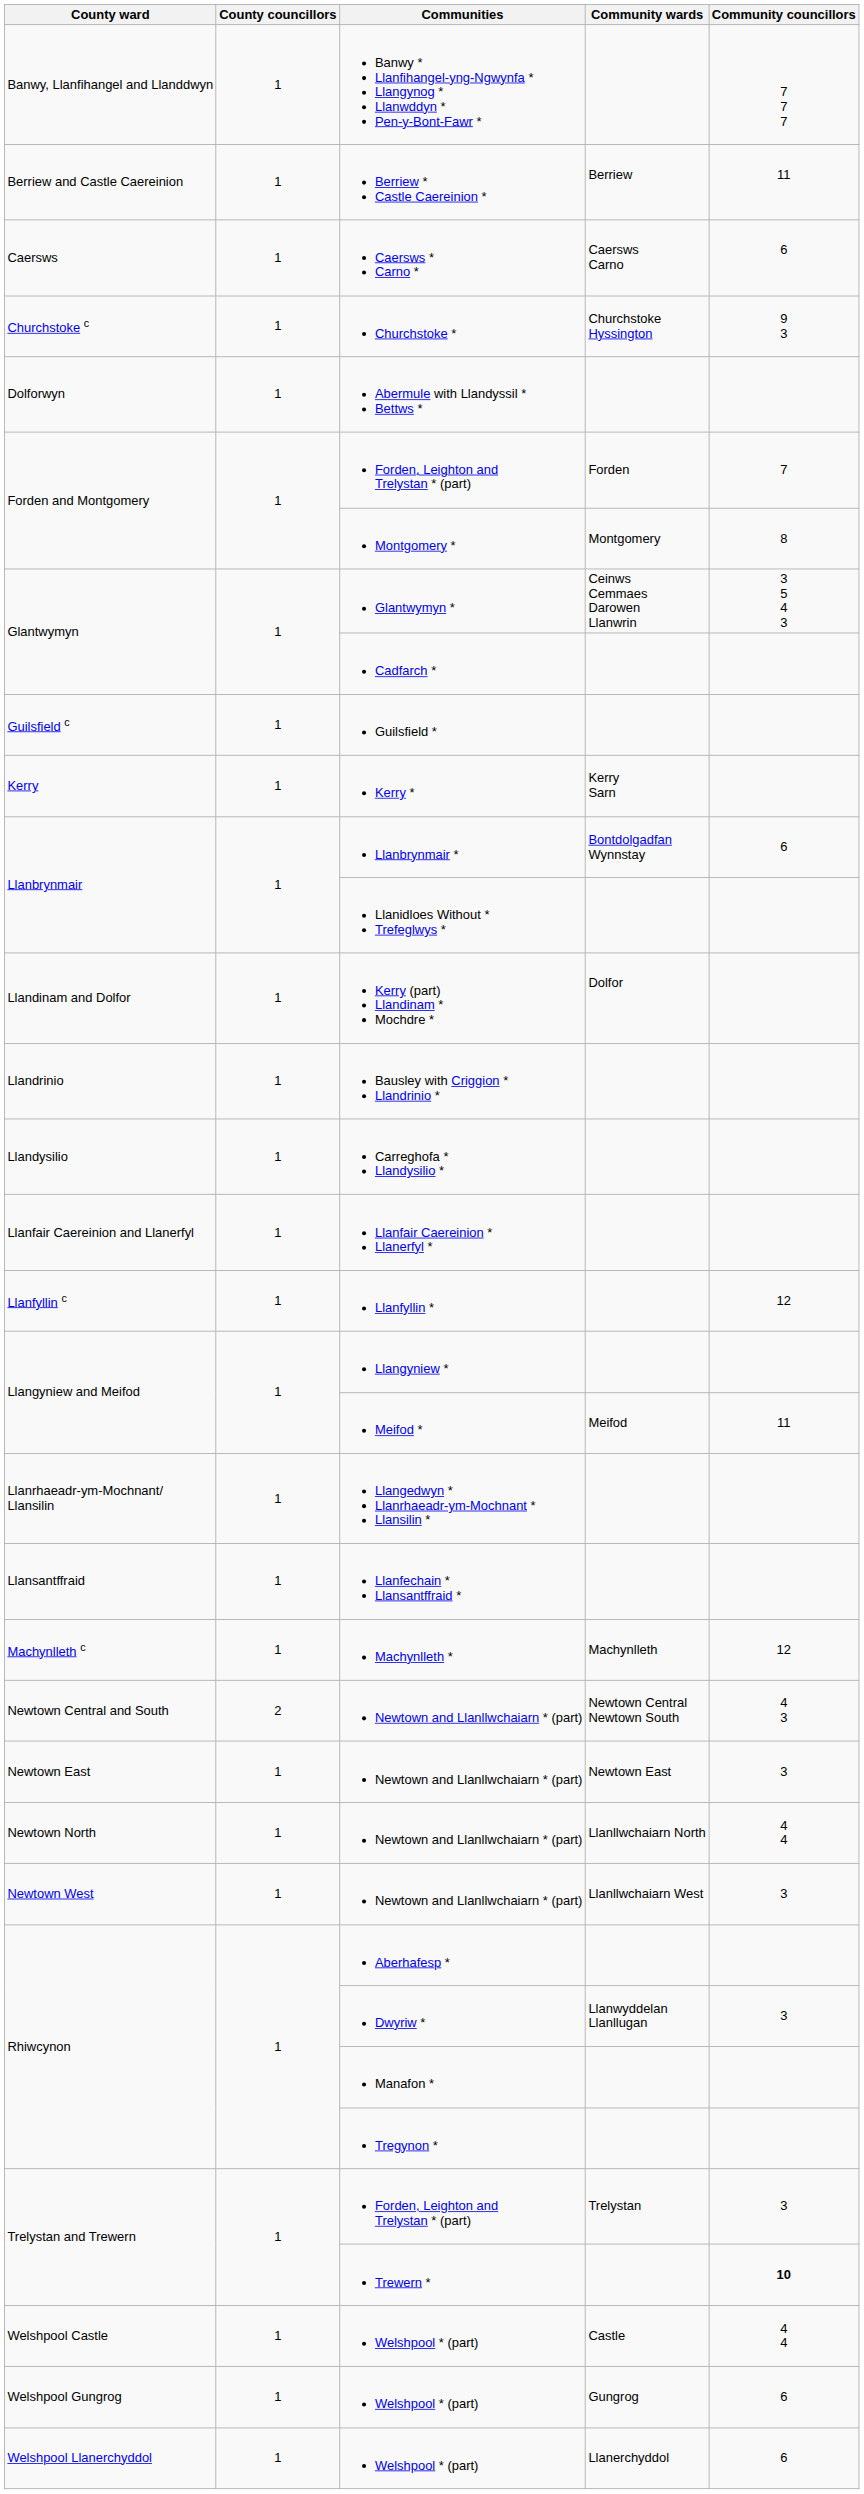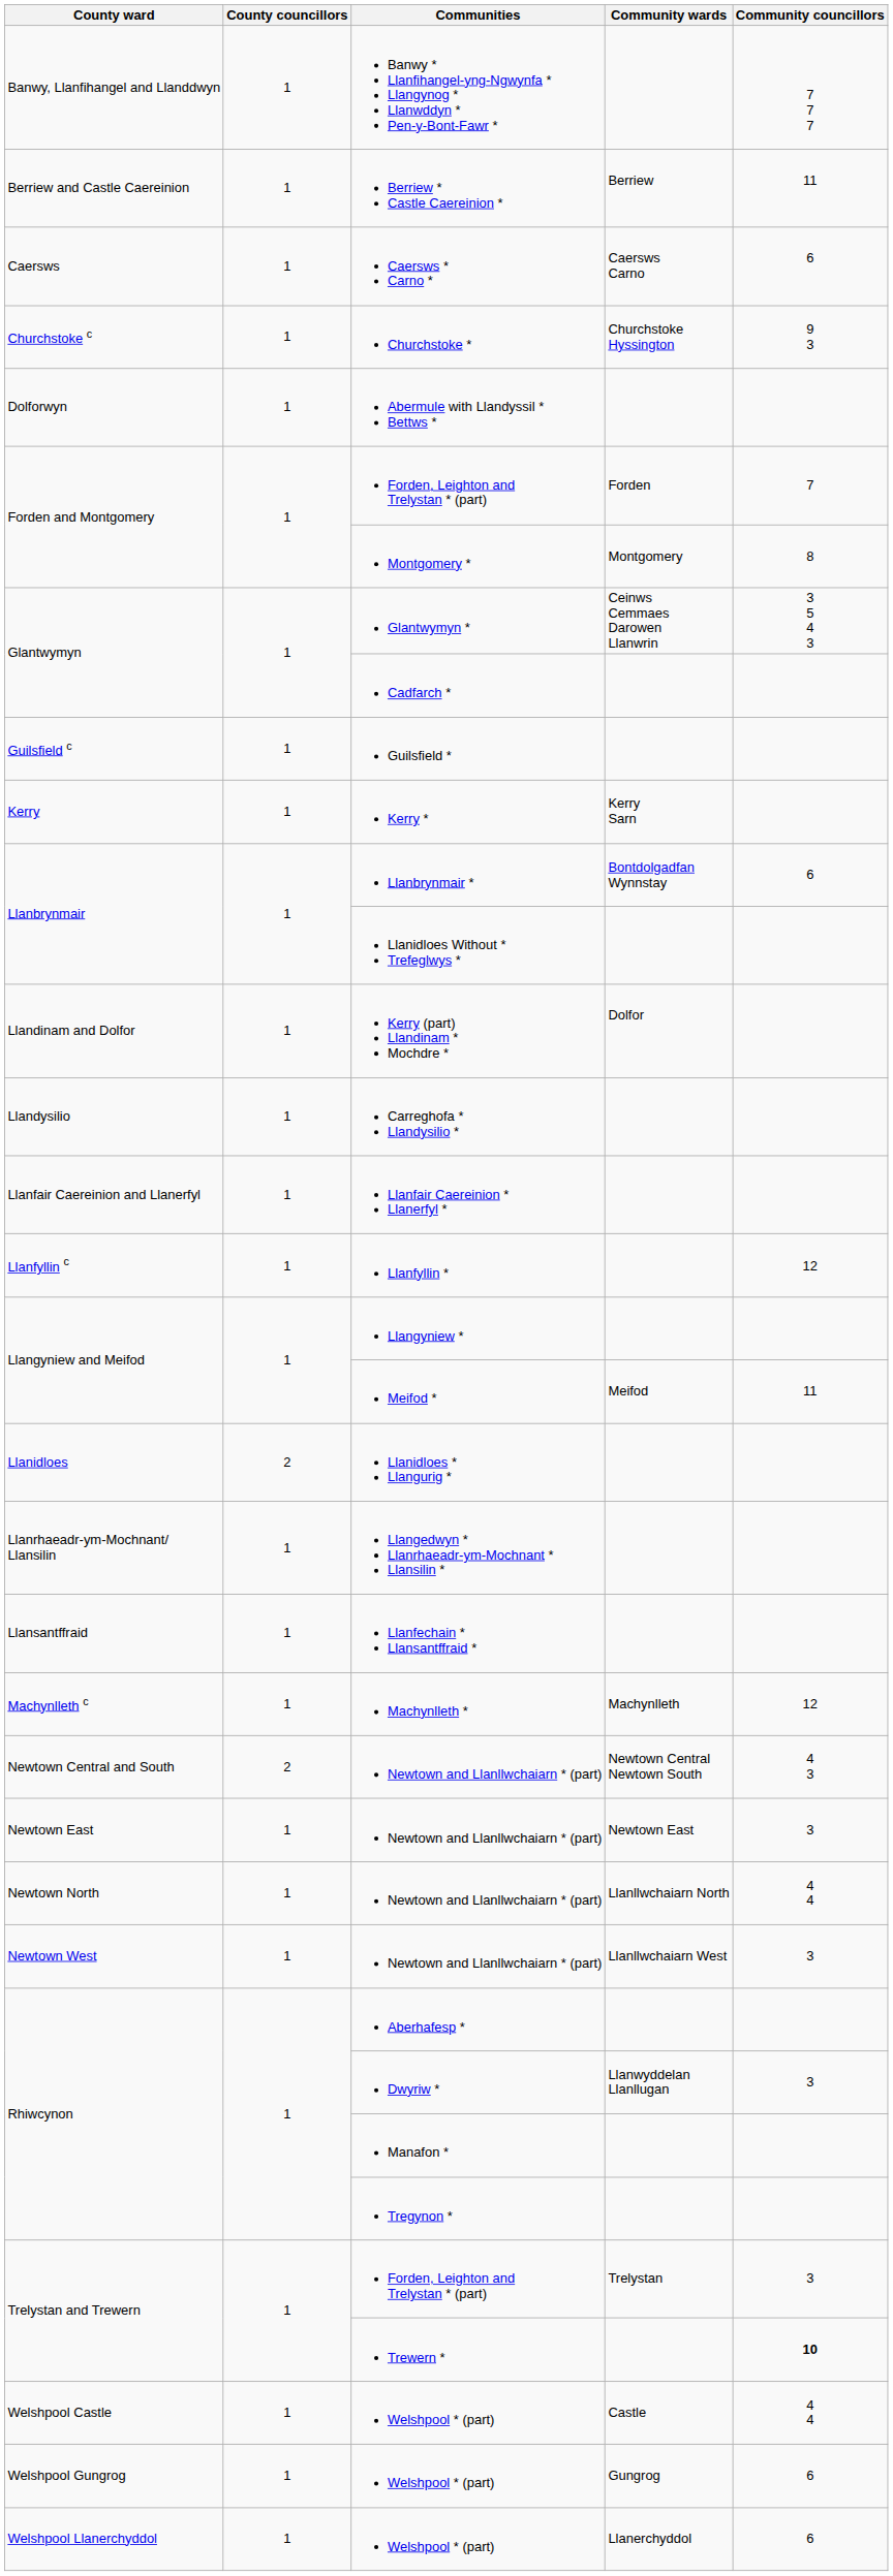- row: Llandrinio | 1 | Bausley with Criggion * Llandrinio *
+ row: Llanidloes | 2 | Llanidloes * Llangurig *
